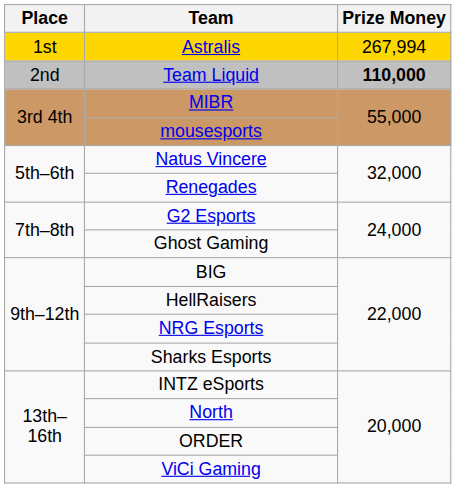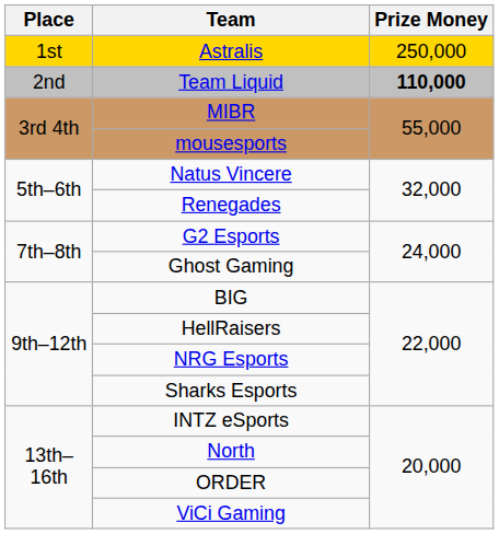Astralis | Prize Money: 267,994 -> 250,000
